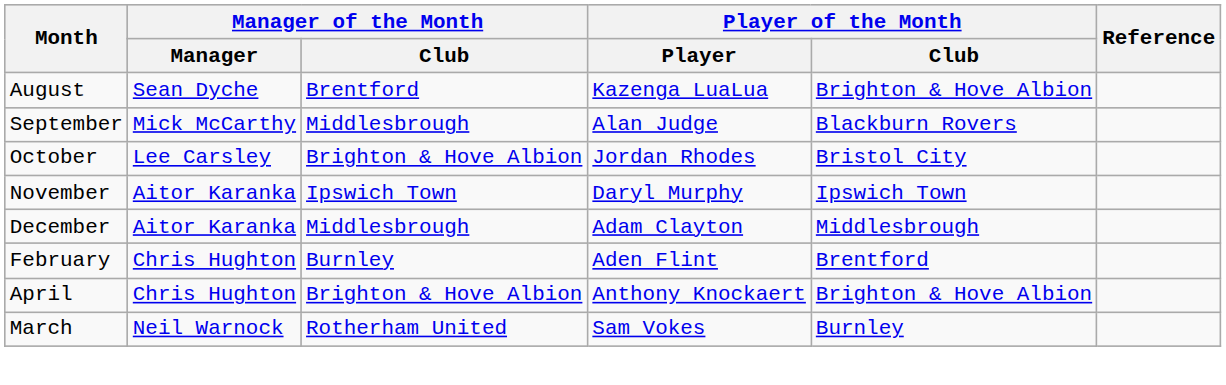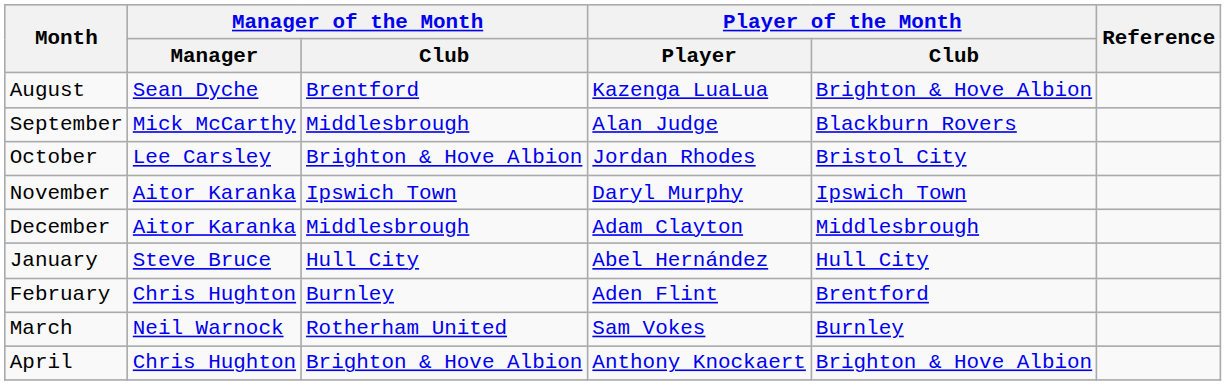+ row: January | Steve Bruce | Hull City | Abel Hernández | Hull City
rows swapped: March <-> April
